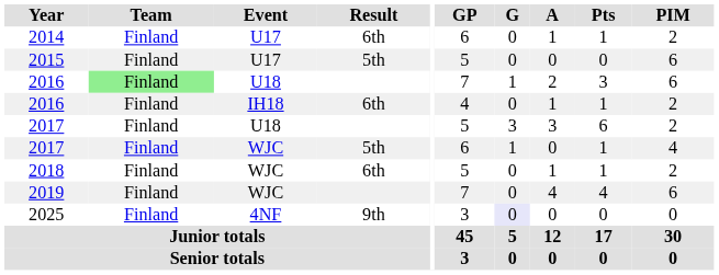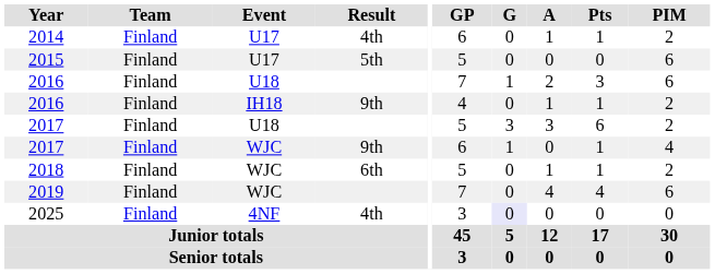2014 | Result: 6th -> 4th
2016 / U18 | Team: lightgreen background -> no background
2016 / IH18 | Result: 6th -> 9th
2017 / WJC | Result: 5th -> 9th
2025 | Result: 9th -> 4th
